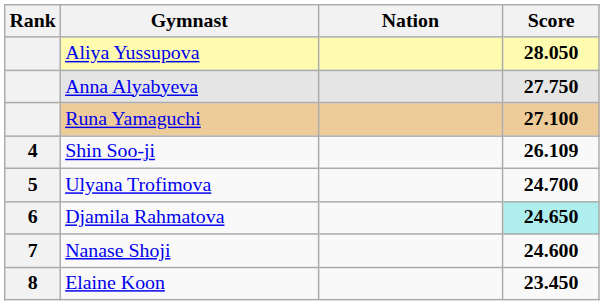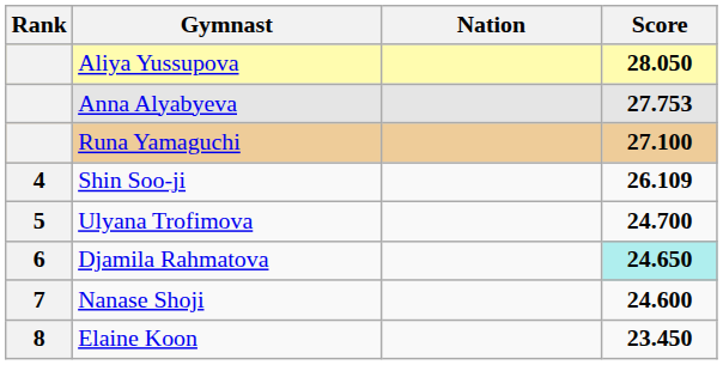Anna Alyabyeva | Score: 27.750 -> 27.753
